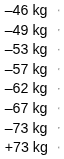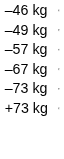- row: –53 kg
- row: –62 kg
